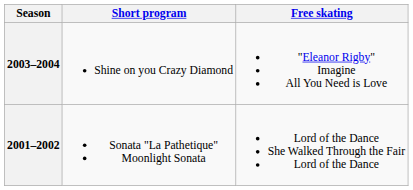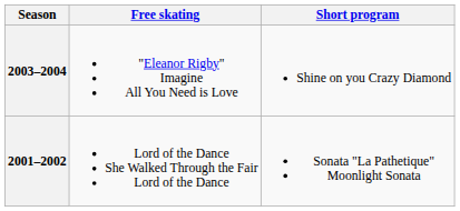columns swapped: Short program <-> Free skating
